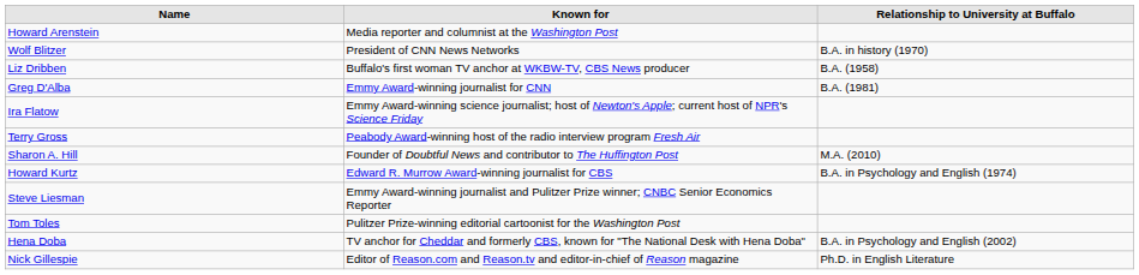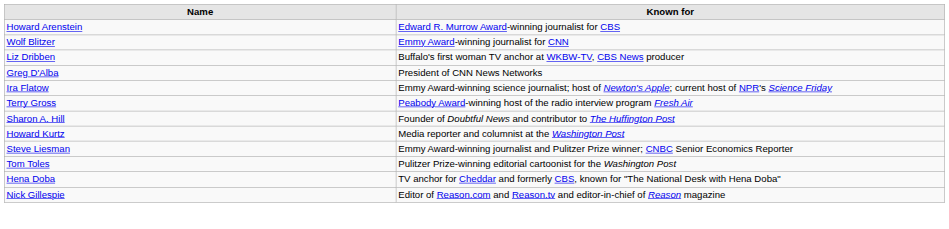- column: Relationship to University at Buffalo | B.A. in history (1970) | B.A. (1958) | B.A. (1981) | M.A. (2010) | B.A. in Psychology and English (1974) | B.A. in Psychology and English (2002) | Ph.D. in English Literature
Howard Arenstein | Known for: Media reporter and columnist at the Washington Post -> Edward R. Murrow Award-winning journalist for CBS
Wolf Blitzer | Known for: President of CNN News Networks -> Emmy Award-winning journalist for CNN
Greg D'Alba | Known for: Emmy Award-winning journalist for CNN -> President of CNN News Networks
Howard Kurtz | Known for: Edward R. Murrow Award-winning journalist for CBS -> Media reporter and columnist at the Washington Post
